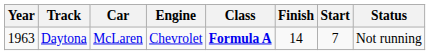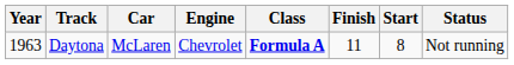Daytona | Finish: 14 -> 11
Daytona | Start: 7 -> 8
